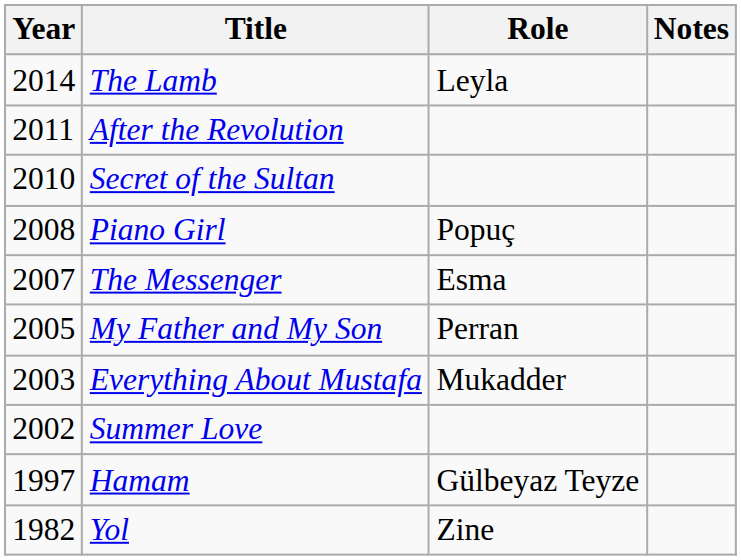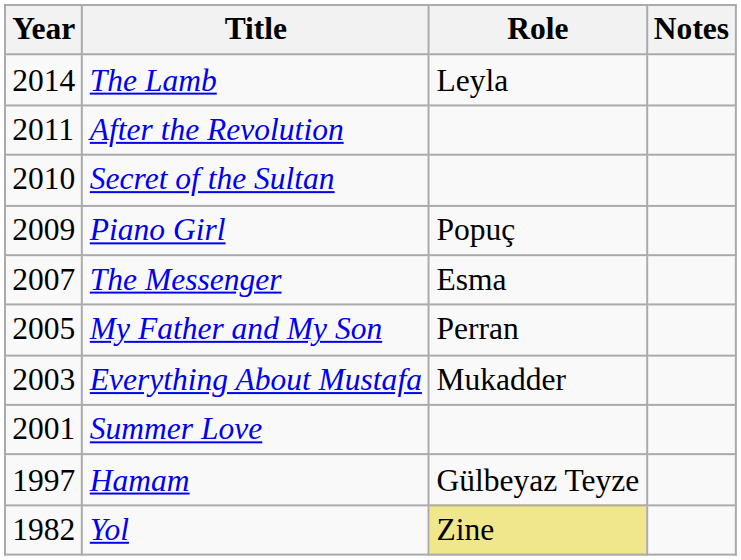Piano Girl | Year: 2008 -> 2009
Summer Love | Year: 2002 -> 2001
Yol | Role: no background -> khaki background
